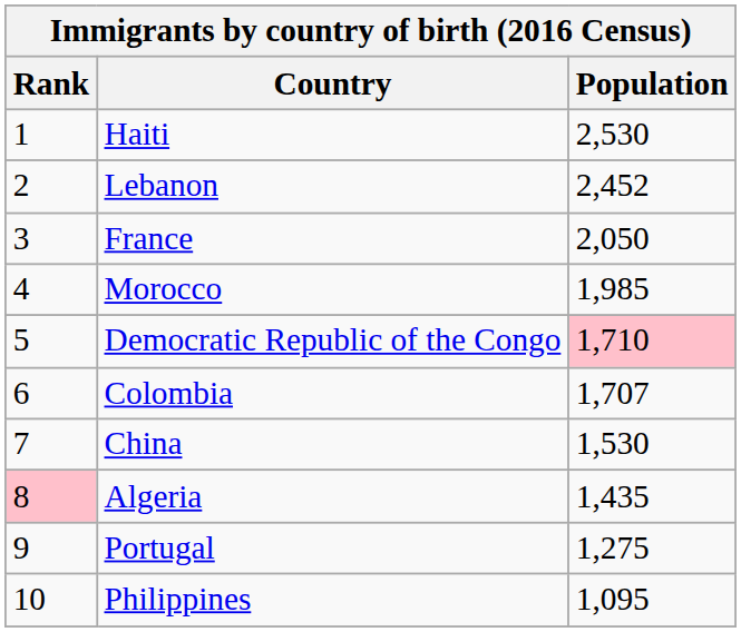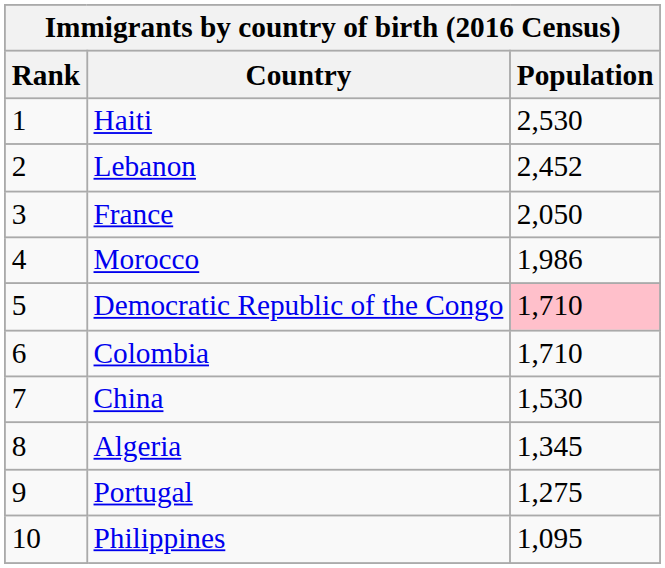Morocco | Population: 1,985 -> 1,986
Colombia | Population: 1,707 -> 1,710
Algeria | Rank: pink background -> no background
Algeria | Population: 1,435 -> 1,345
